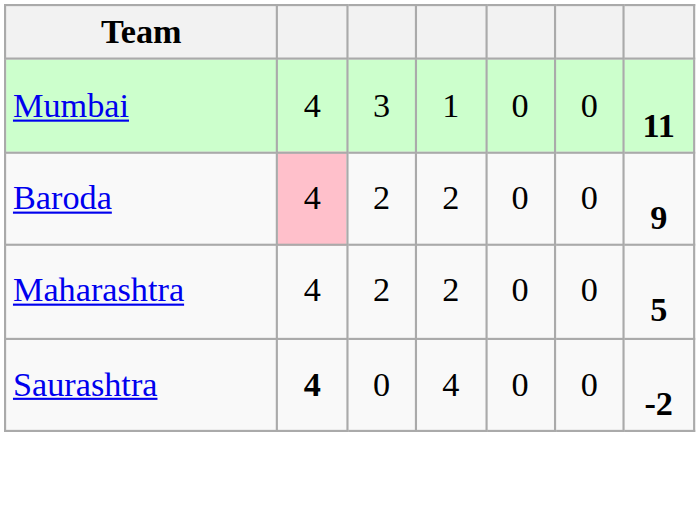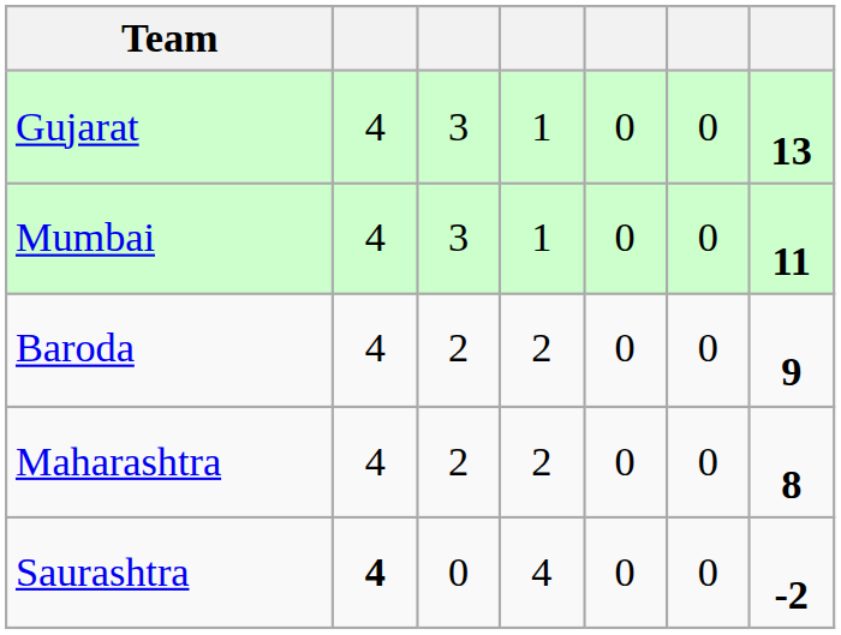+ row: Gujarat | 4 | 3 | 1 | 0 | 0 | 13
Baroda | column 2: pink background -> no background
Maharashtra | column 7: 5 -> 8
